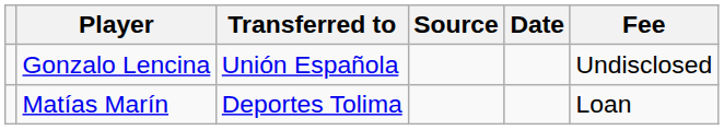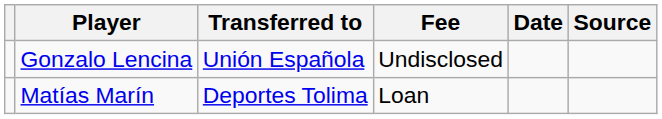columns swapped: Fee <-> Source
